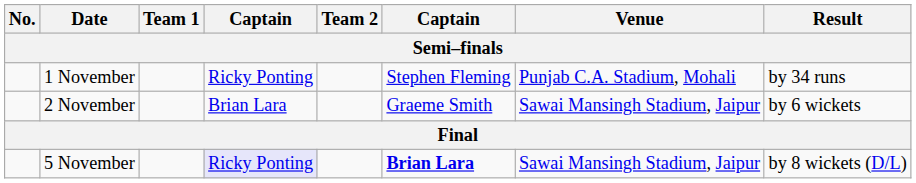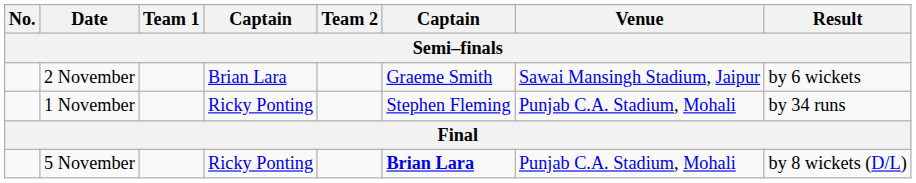rows swapped: 1 November <-> 2 November
5 November | column 4: lavender background -> no background
5 November | Venue: Sawai Mansingh Stadium, Jaipur -> Punjab C.A. Stadium, Mohali
